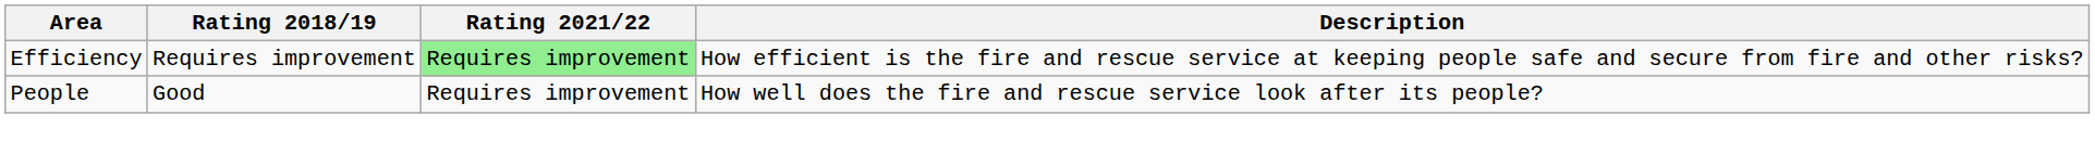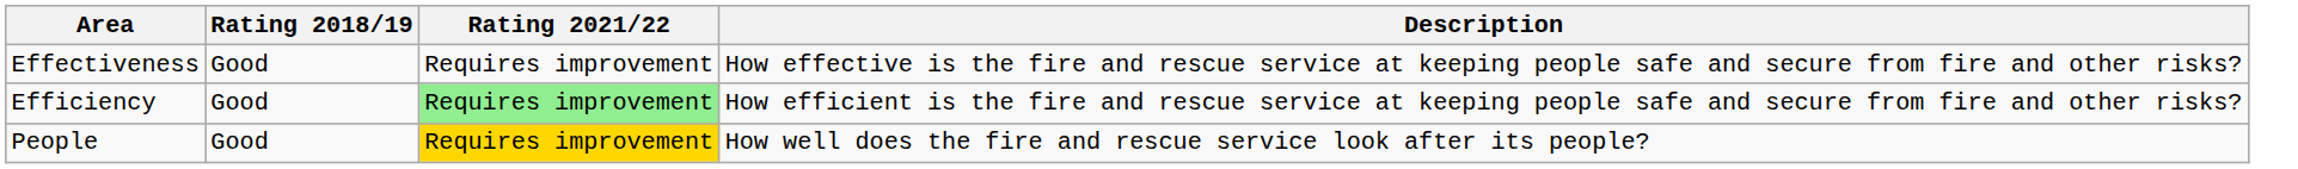+ row: Effectiveness | Good | Requires improvement | How effective is the fire and rescue service at keeping people safe and secure from fire and other risks?
Efficiency | Rating 2018/19: Requires improvement -> Good
People | Rating 2021/22: no background -> gold background
